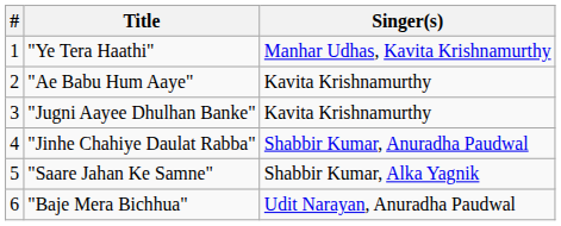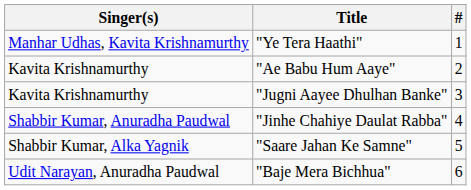columns swapped: # <-> Singer(s)
